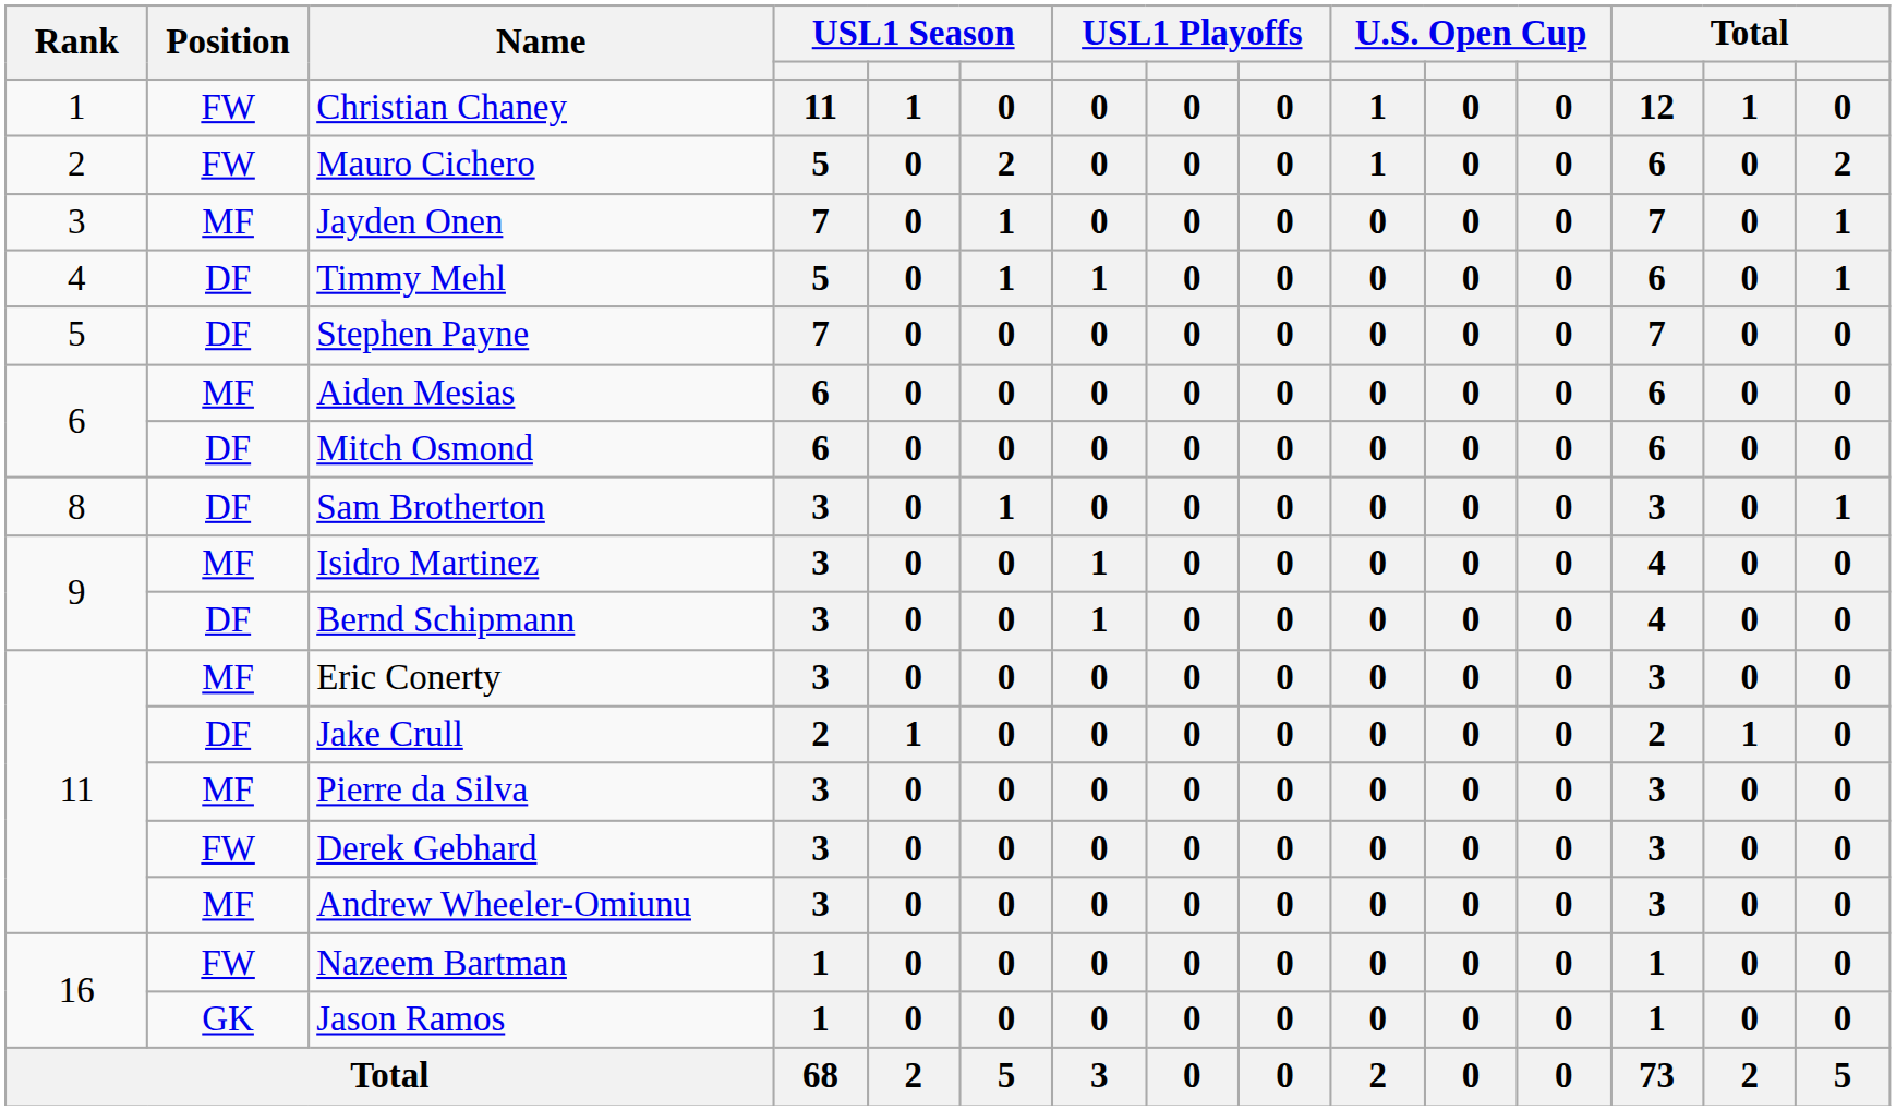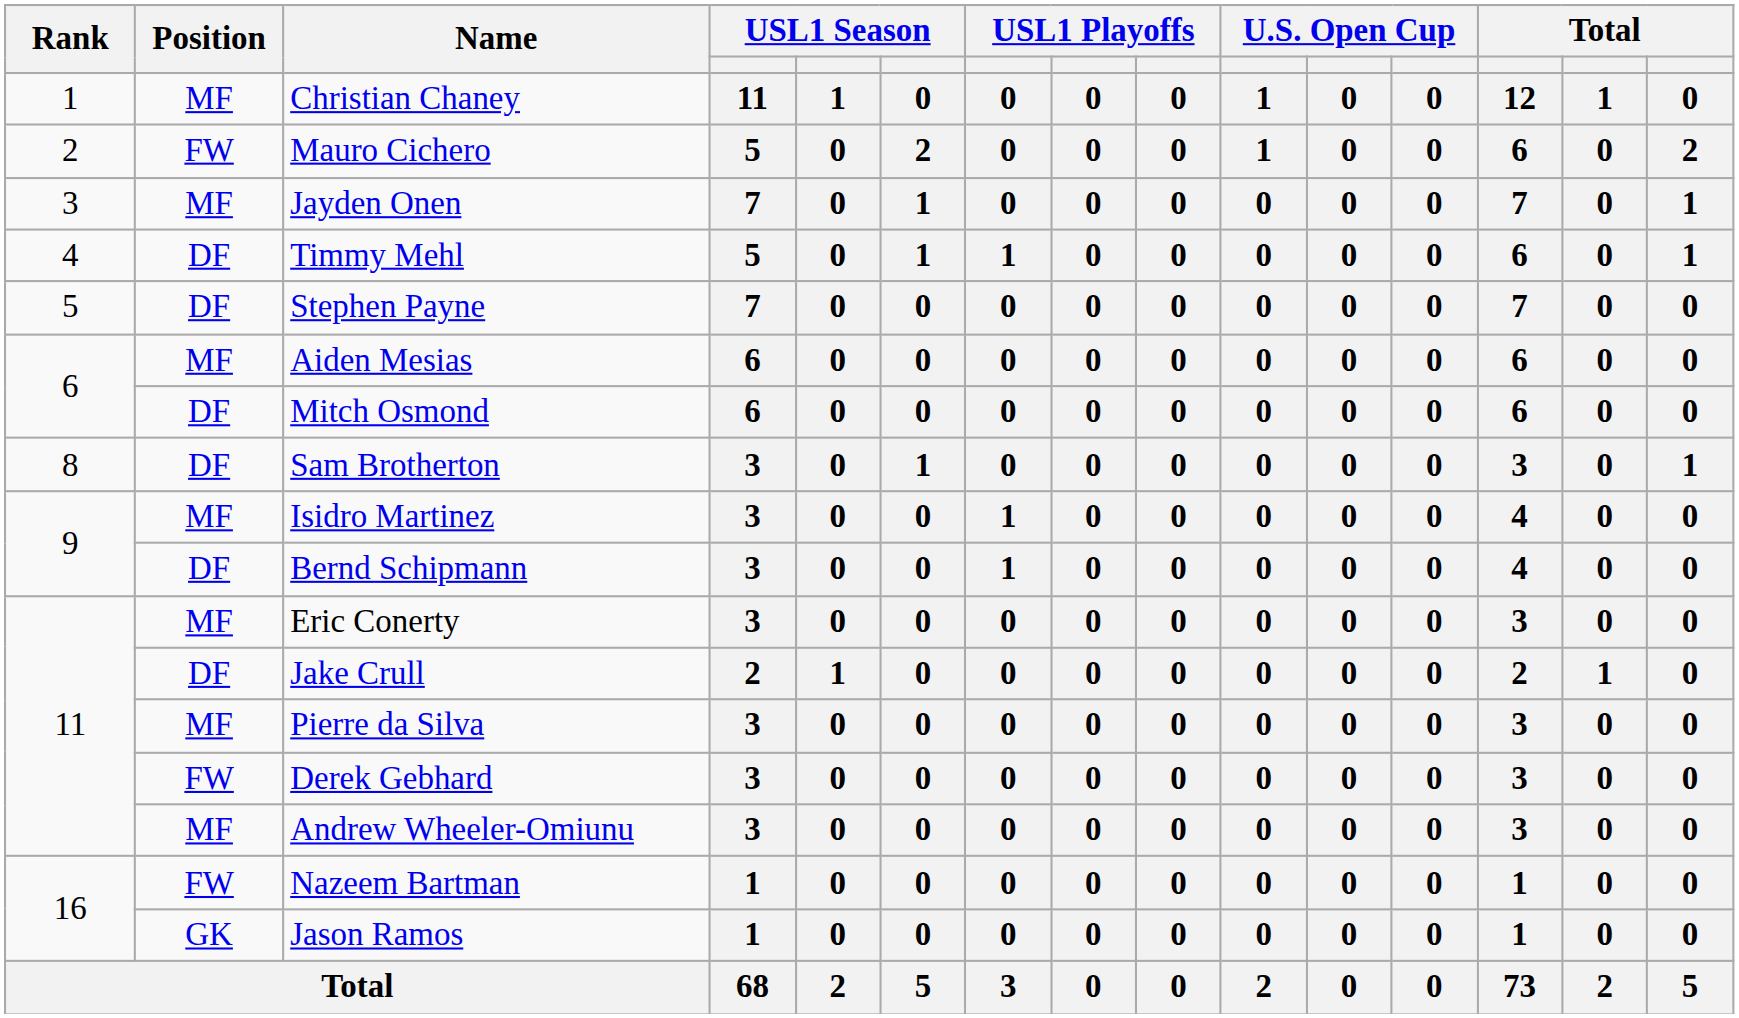Christian Chaney | Position: FW -> MF
